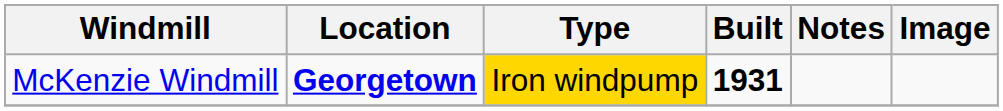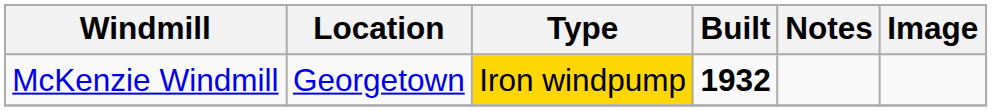McKenzie Windmill | Location: bold -> normal
McKenzie Windmill | Built: 1931 -> 1932
